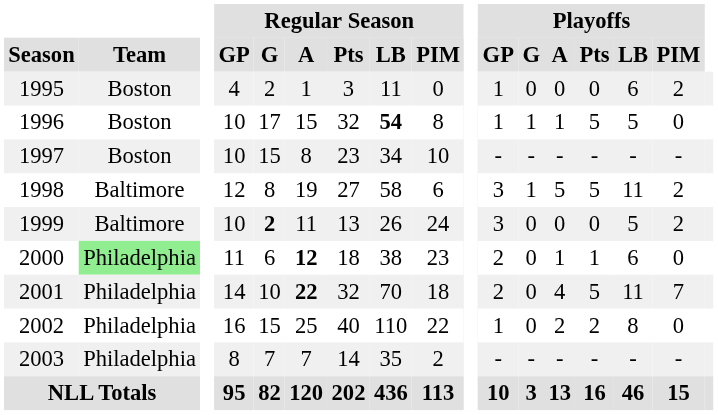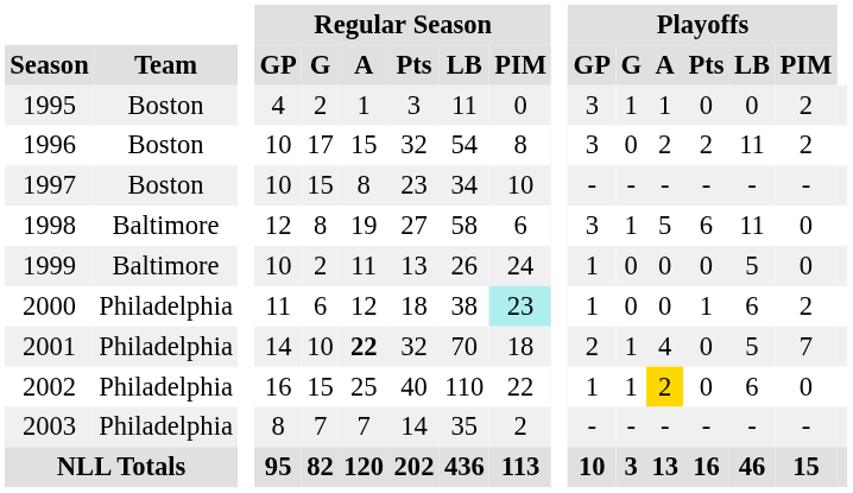1995 | Playoffs / GP: 1 -> 3
1995 | Playoffs / G: 0 -> 1
1995 | Playoffs / A: 0 -> 1
1995 | Playoffs / LB: 6 -> 0
1996 | Regular Season / LB: bold -> normal
1996 | Playoffs / GP: 1 -> 3
1996 | Playoffs / G: 1 -> 0
1996 | Playoffs / A: 1 -> 2
1996 | Playoffs / Pts: 5 -> 2
1996 | Playoffs / LB: 5 -> 11
1996 | Playoffs / PIM: 0 -> 2
1998 | Playoffs / Pts: 5 -> 6
1998 | Playoffs / PIM: 2 -> 0
1999 | Regular Season / G: bold -> normal
1999 | Playoffs / GP: 3 -> 1
1999 | Playoffs / PIM: 2 -> 0
2000 | Team: lightgreen background -> no background
2000 | Regular Season / A: bold -> normal
2000 | Regular Season / PIM: no background -> paleturquoise background
2000 | Playoffs / GP: 2 -> 1
2000 | Playoffs / A: 1 -> 0
2000 | Playoffs / PIM: 0 -> 2
2001 | Playoffs / G: 0 -> 1
2001 | Playoffs / Pts: 5 -> 0
2001 | Playoffs / LB: 11 -> 5
2002 | Playoffs / G: 0 -> 1
2002 | Playoffs / A: no background -> gold background
2002 | Playoffs / Pts: 2 -> 0
2002 | Playoffs / LB: 8 -> 6
